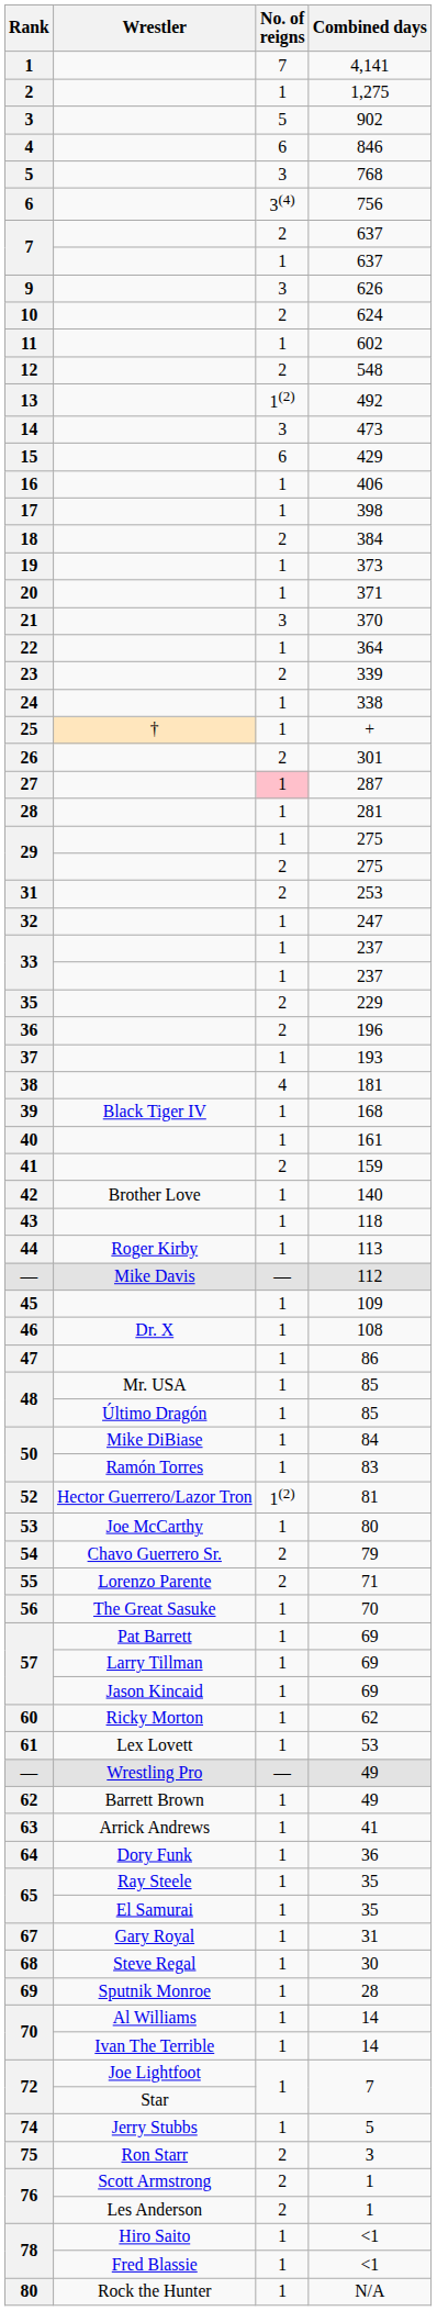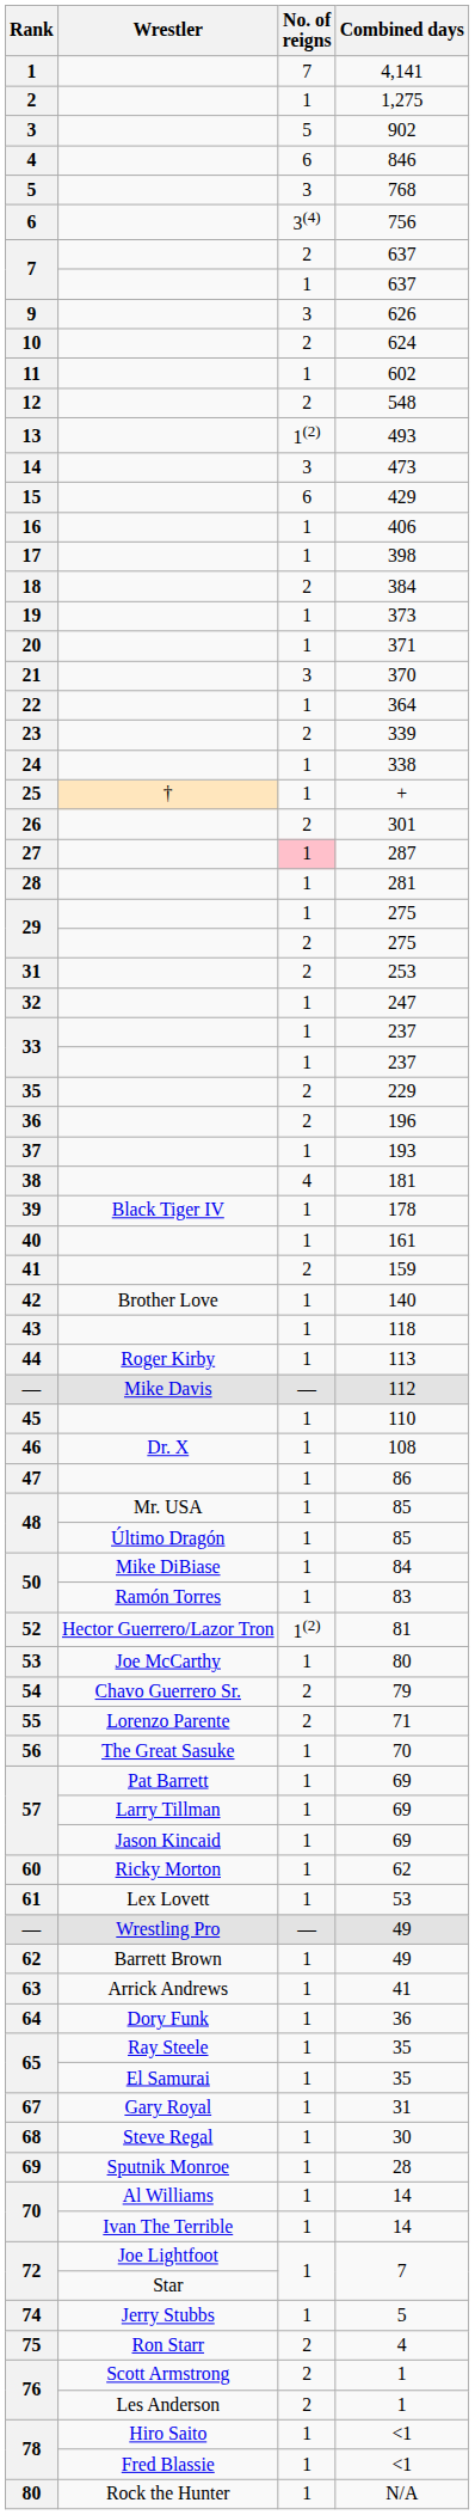13 | Combined days: 492 -> 493
39 | Combined days: 168 -> 178
45 | Combined days: 109 -> 110
75 | Combined days: 3 -> 4
